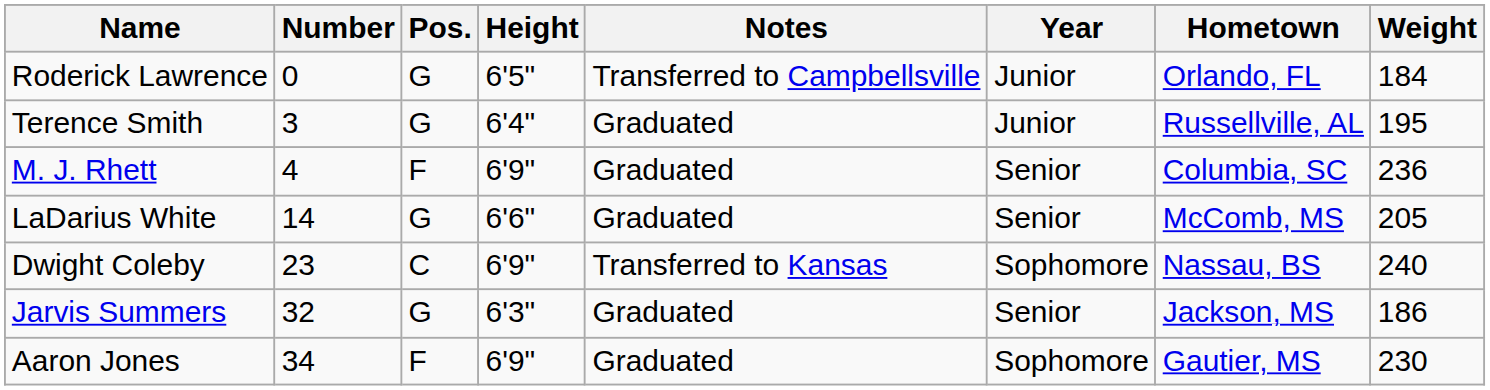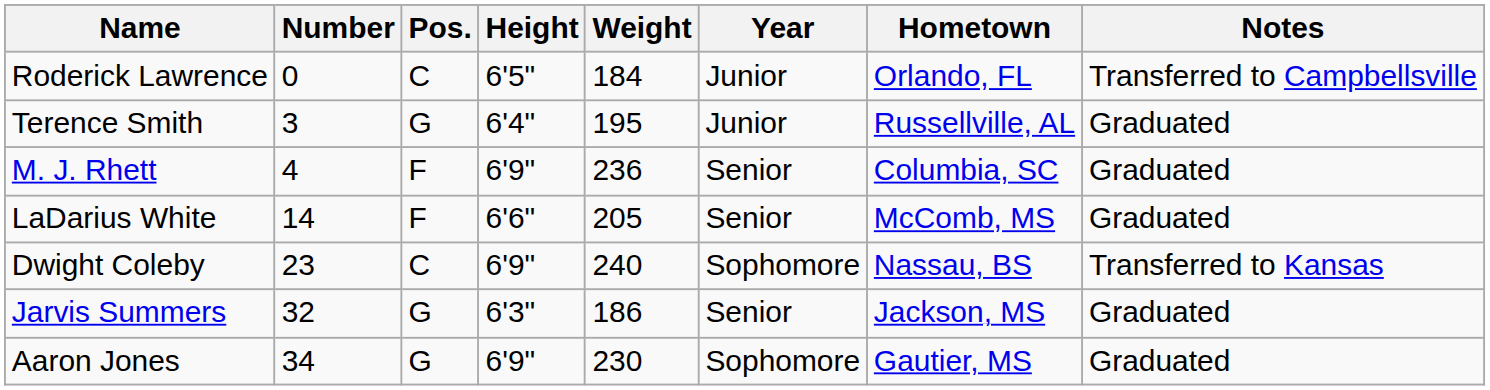columns swapped: Weight <-> Notes
Roderick Lawrence | Pos.: G -> C
LaDarius White | Pos.: G -> F
Aaron Jones | Pos.: F -> G
